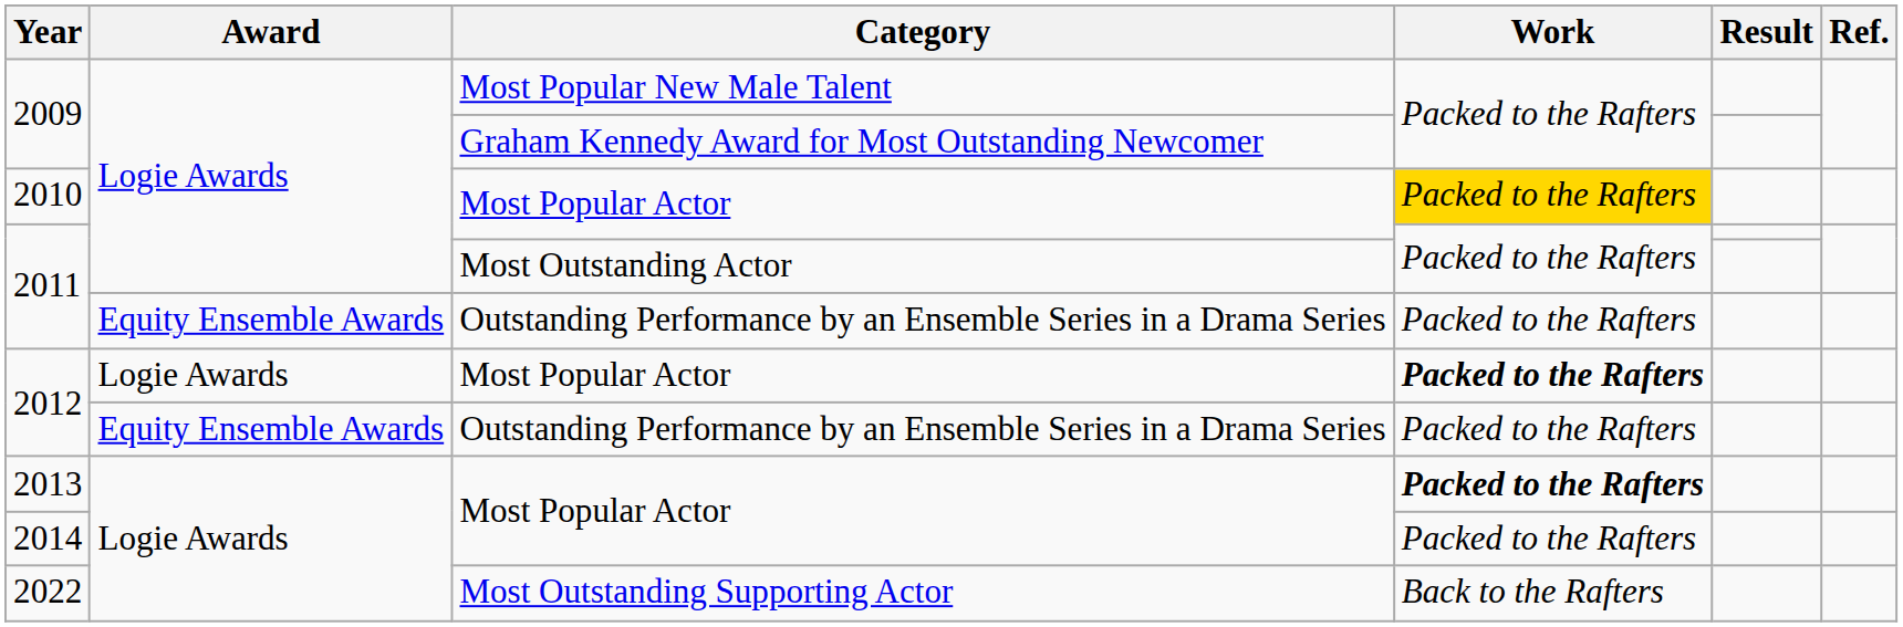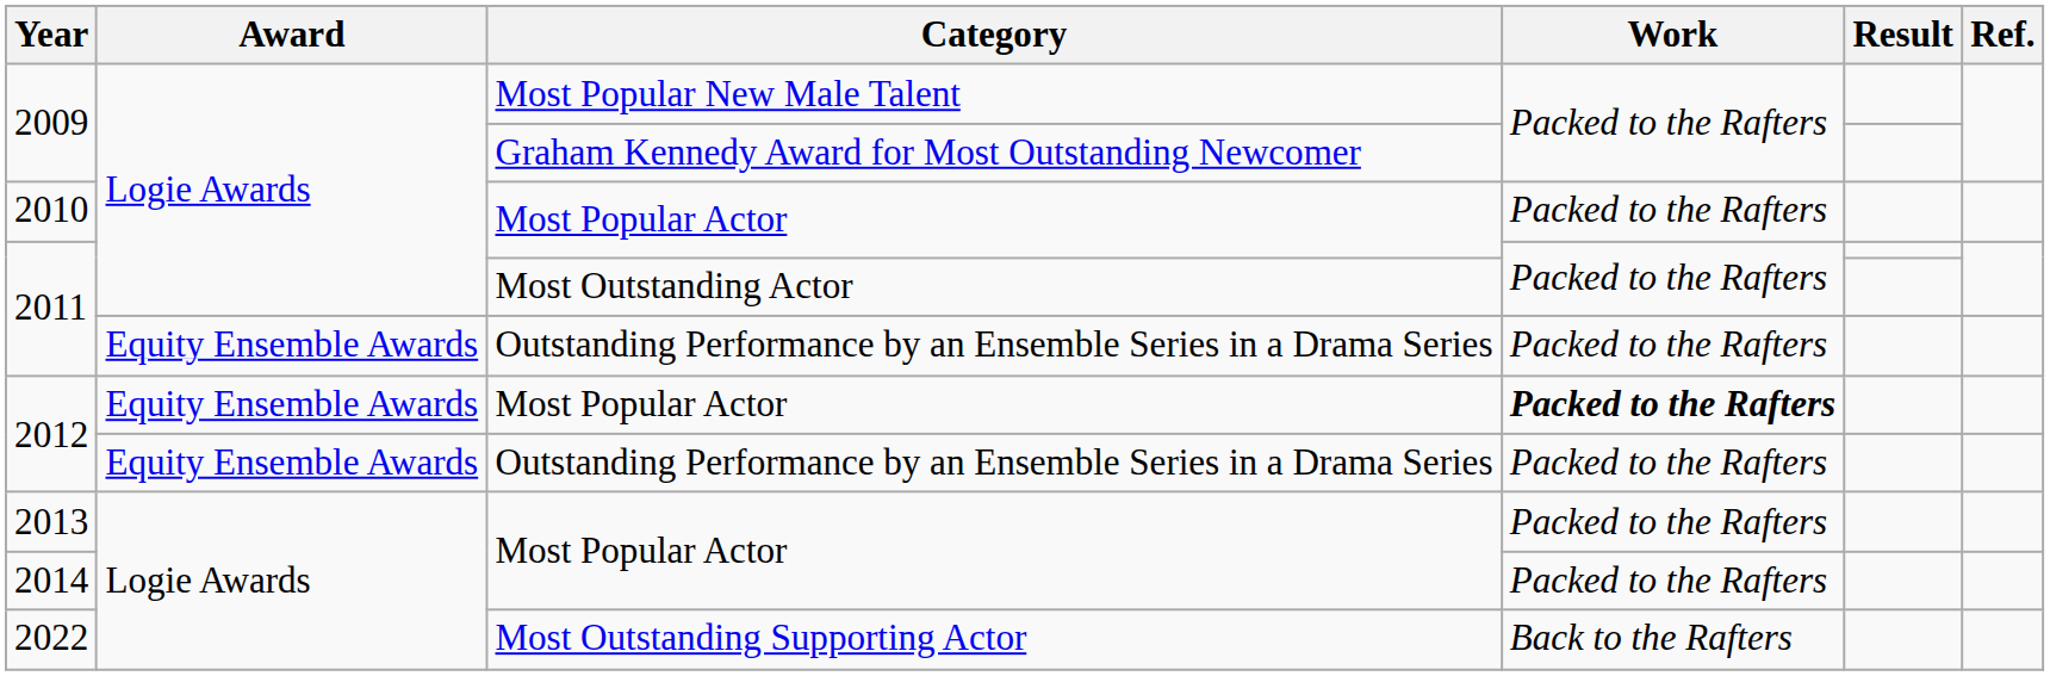2010 | Work: gold background -> no background
2012 / Most Popular Actor | Award: Logie Awards -> Equity Ensemble Awards
2013 | Work: bold -> normal
